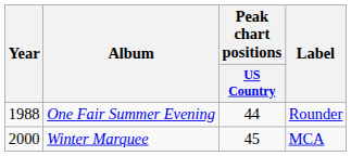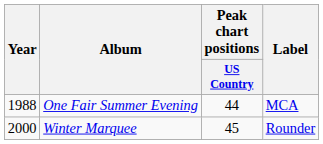One Fair Summer Evening | Label: Rounder -> MCA
Winter Marquee | Label: MCA -> Rounder
